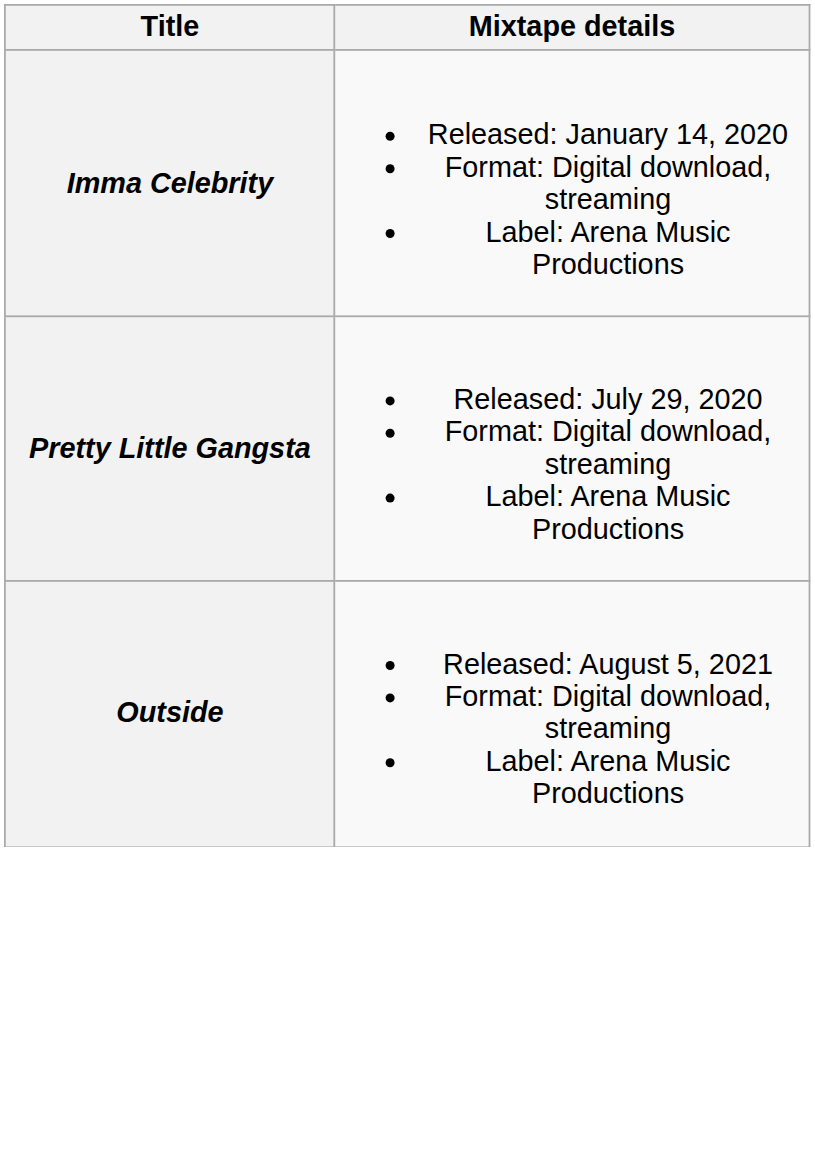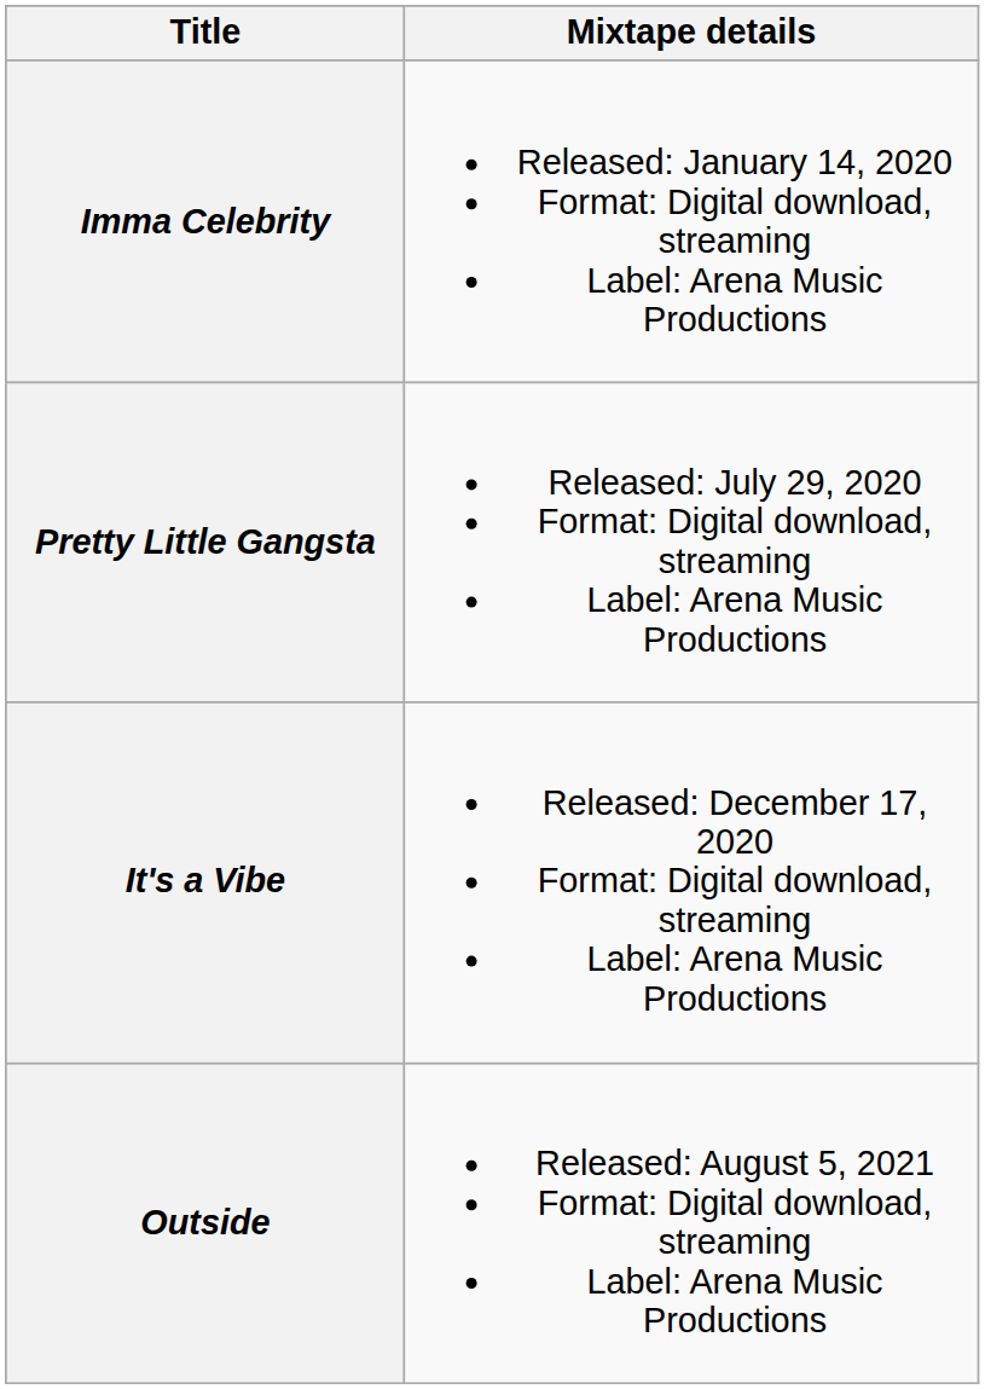+ row: It's a Vibe | Released: December 17, 2020 Format: Digital download, streaming Label: Arena Music Productions
